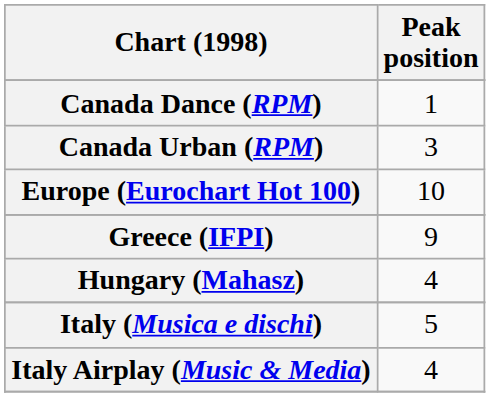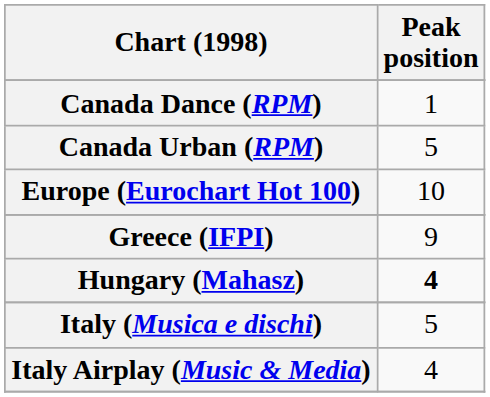Canada Urban (RPM) | Peak position: 3 -> 5
Hungary (Mahasz) | Peak position: normal -> bold
